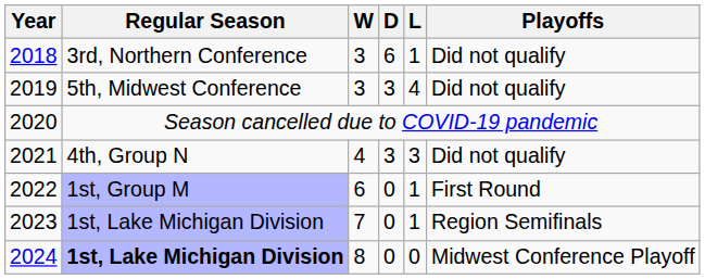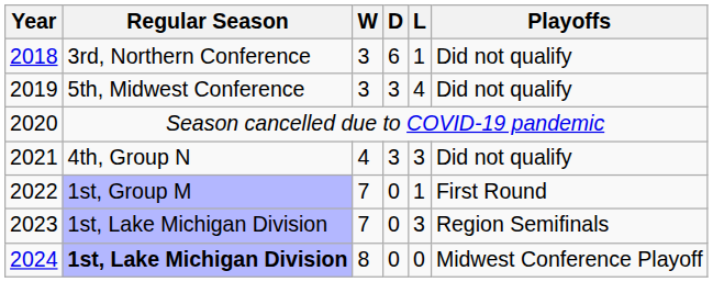2022 | W: 6 -> 7
2023 | L: 1 -> 3
